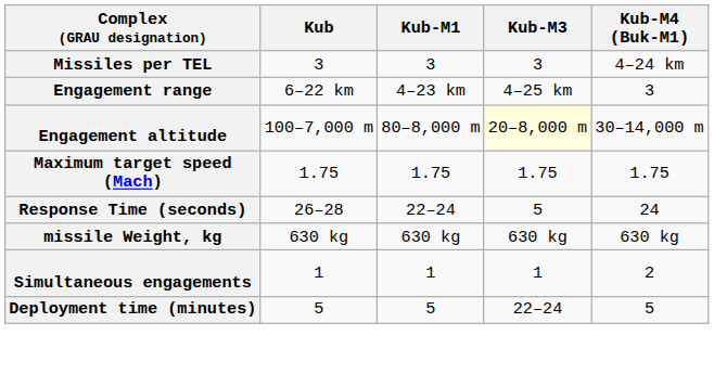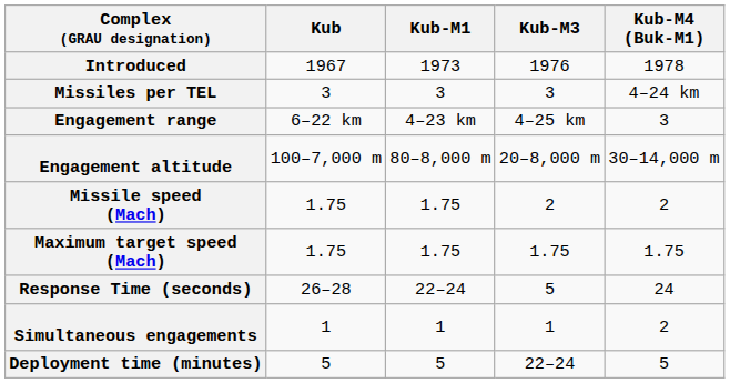+ row: Introduced | 1967 | 1973 | 1976 | 1978
Engagement altitude | Kub-M3: lightyellow background -> no background
+ row: Missile speed (Mach) | 1.75 | 1.75 | 2 | 2
- row: missile Weight, kg | 630 kg | 630 kg | 630 kg | 630 kg
